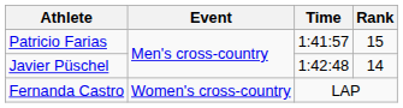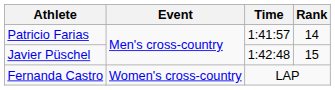Patricio Farias | Rank: 15 -> 14
Javier Püschel | Rank: 14 -> 15
